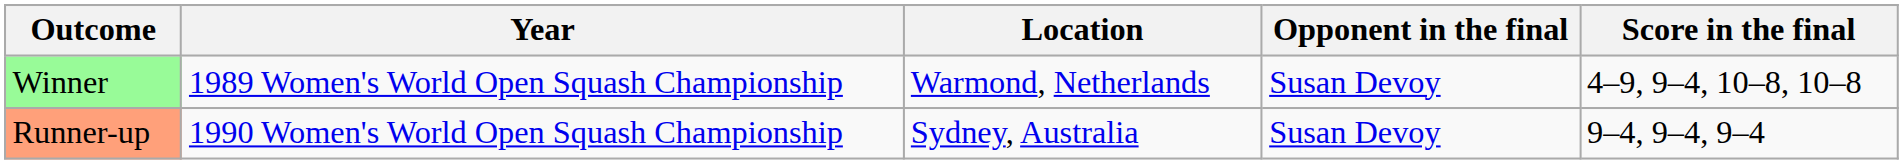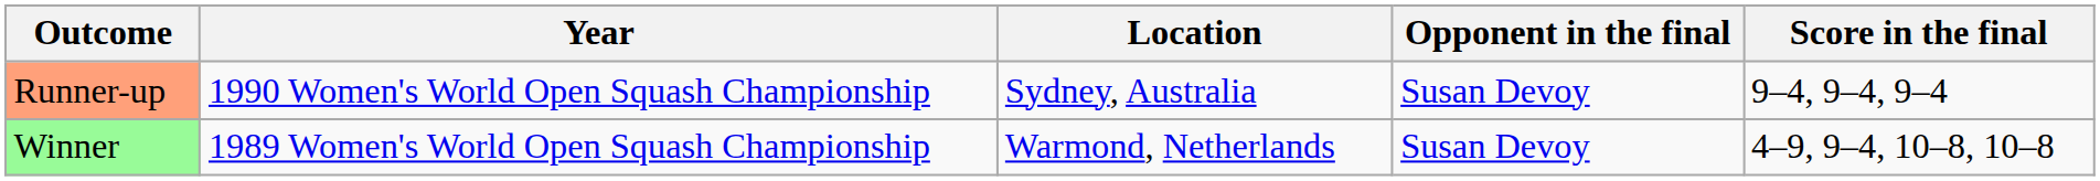rows swapped: Winner <-> Runner-up
